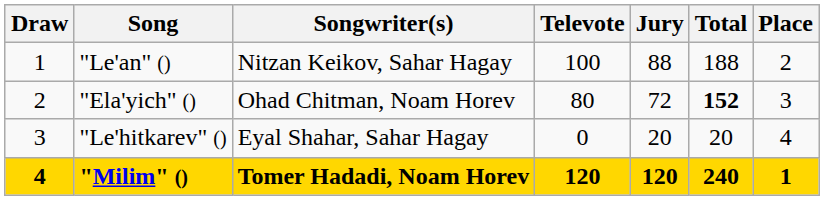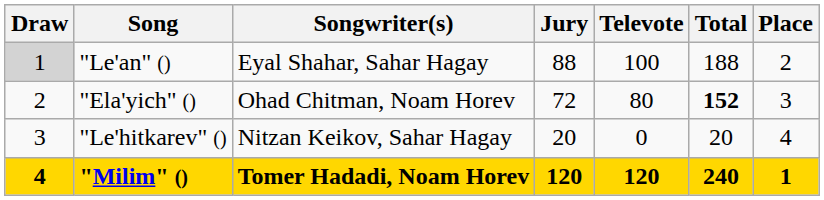columns swapped: Jury <-> Televote
"Le'an" () | Draw: no background -> lightgrey background
"Le'an" () | Songwriter(s): Nitzan Keikov, Sahar Hagay -> Eyal Shahar, Sahar Hagay
"Le'hitkarev" () | Songwriter(s): Eyal Shahar, Sahar Hagay -> Nitzan Keikov, Sahar Hagay
